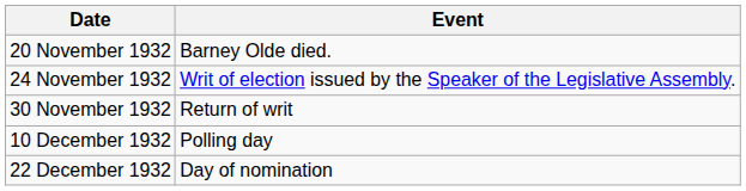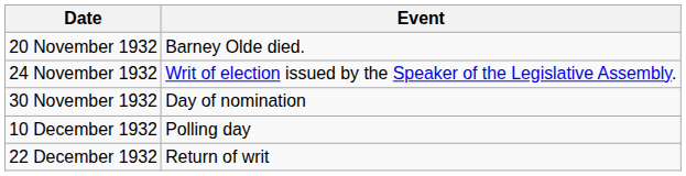30 November 1932 | Event: Return of writ -> Day of nomination
22 December 1932 | Event: Day of nomination -> Return of writ
